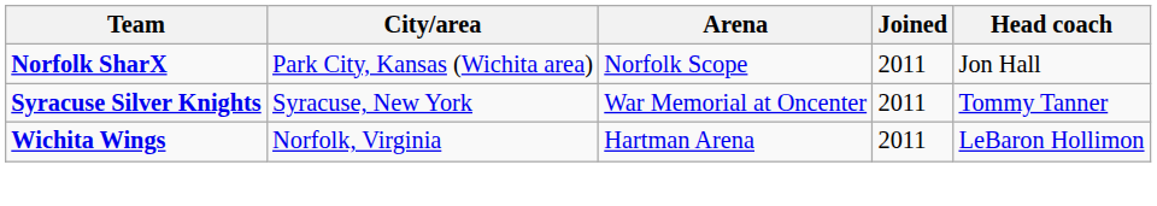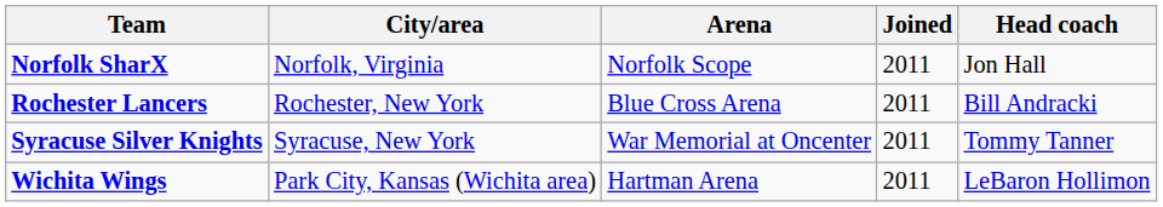Norfolk SharX | City/area: Park City, Kansas (Wichita area) -> Norfolk, Virginia
+ row: Rochester Lancers | Rochester, New York | Blue Cross Arena | 2011 | Bill Andracki
Wichita Wings | City/area: Norfolk, Virginia -> Park City, Kansas (Wichita area)
